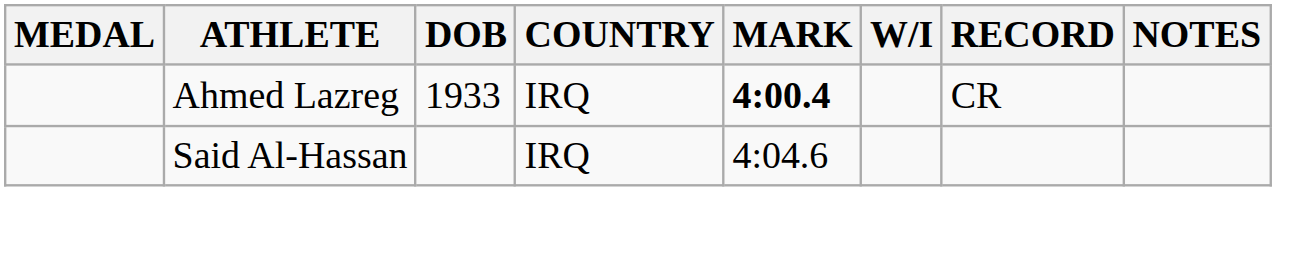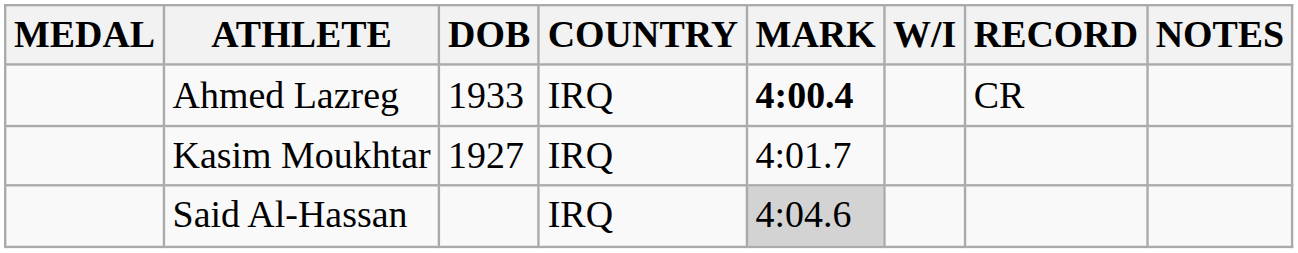+ row: Kasim Moukhtar | 1927 | IRQ | 4:01.7
Said Al-Hassan | MARK: no background -> lightgrey background
